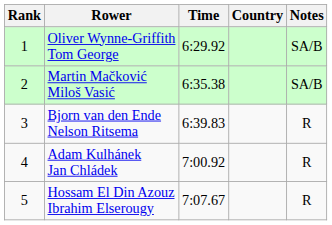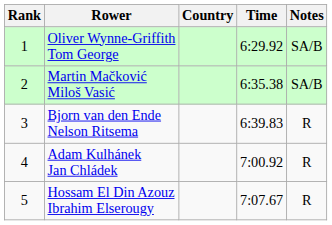columns swapped: Country <-> Time
